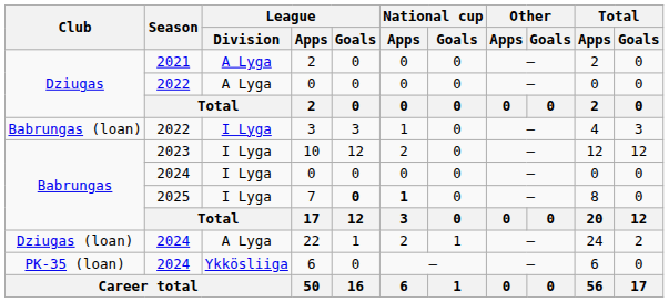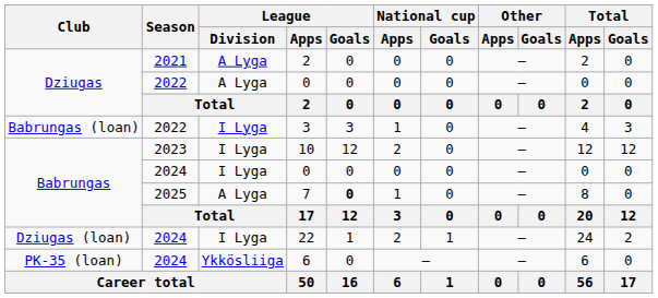7 | League / Division: I Lyga -> A Lyga
7 | National cup / Apps: bold -> normal
22 | League / Division: A Lyga -> I Lyga
